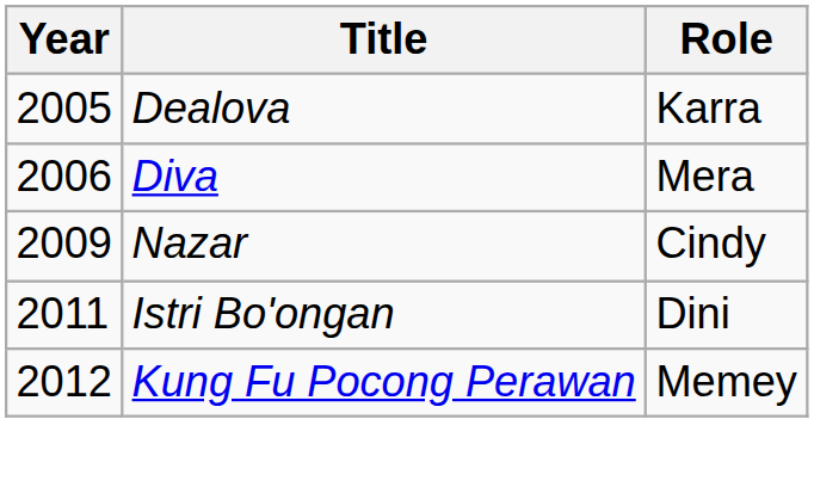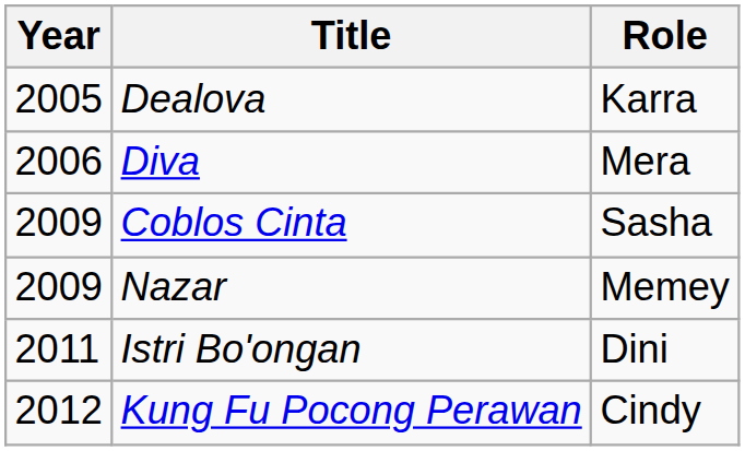+ row: 2009 | Coblos Cinta | Sasha
Nazar | Role: Cindy -> Memey
Kung Fu Pocong Perawan | Role: Memey -> Cindy
